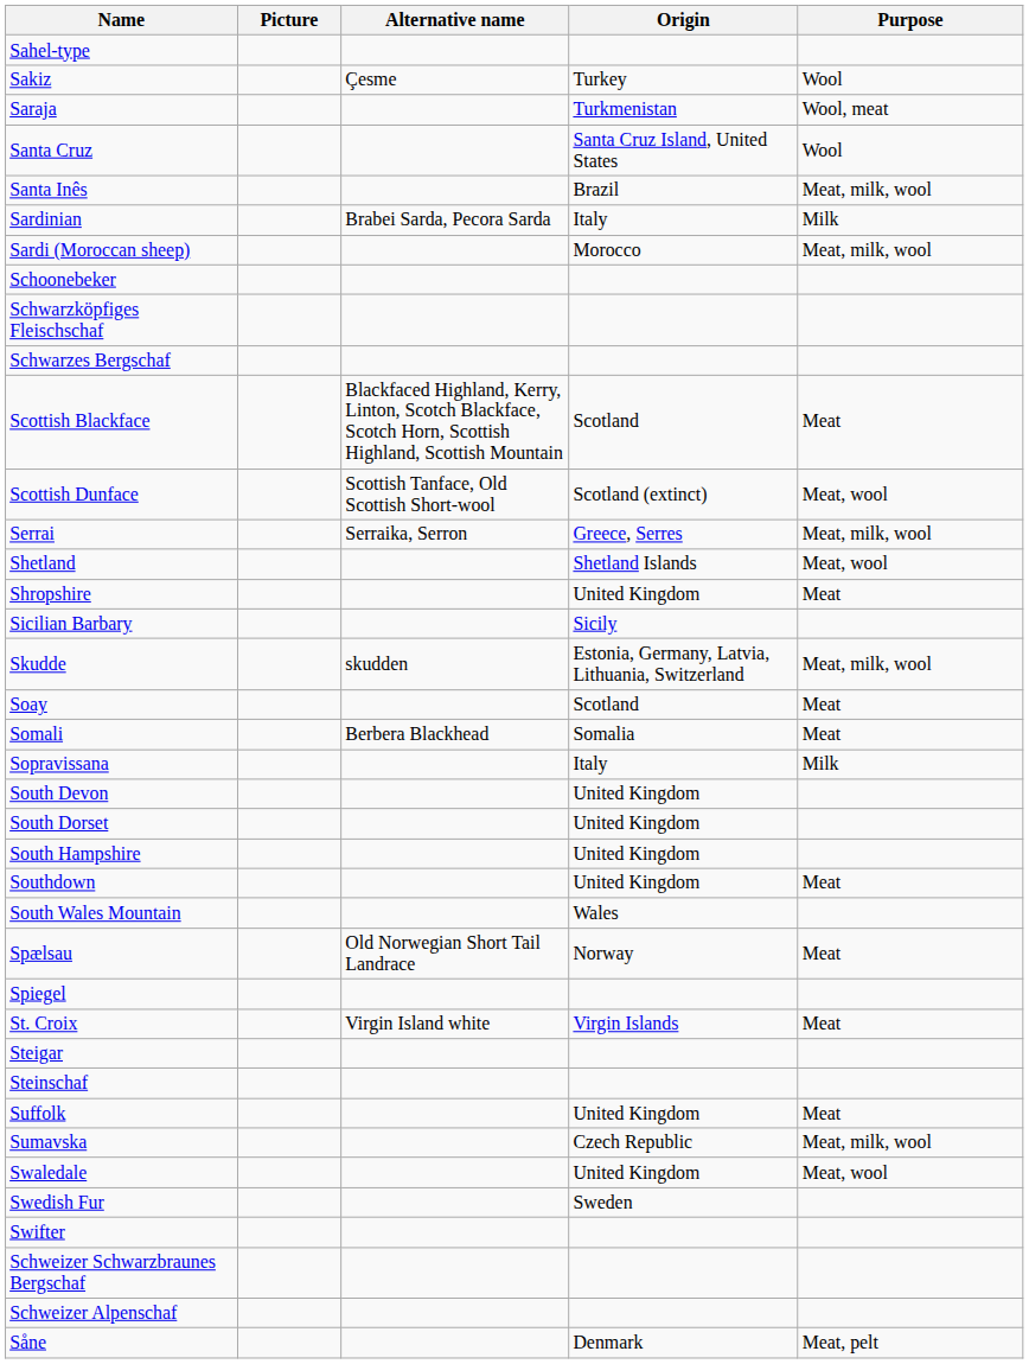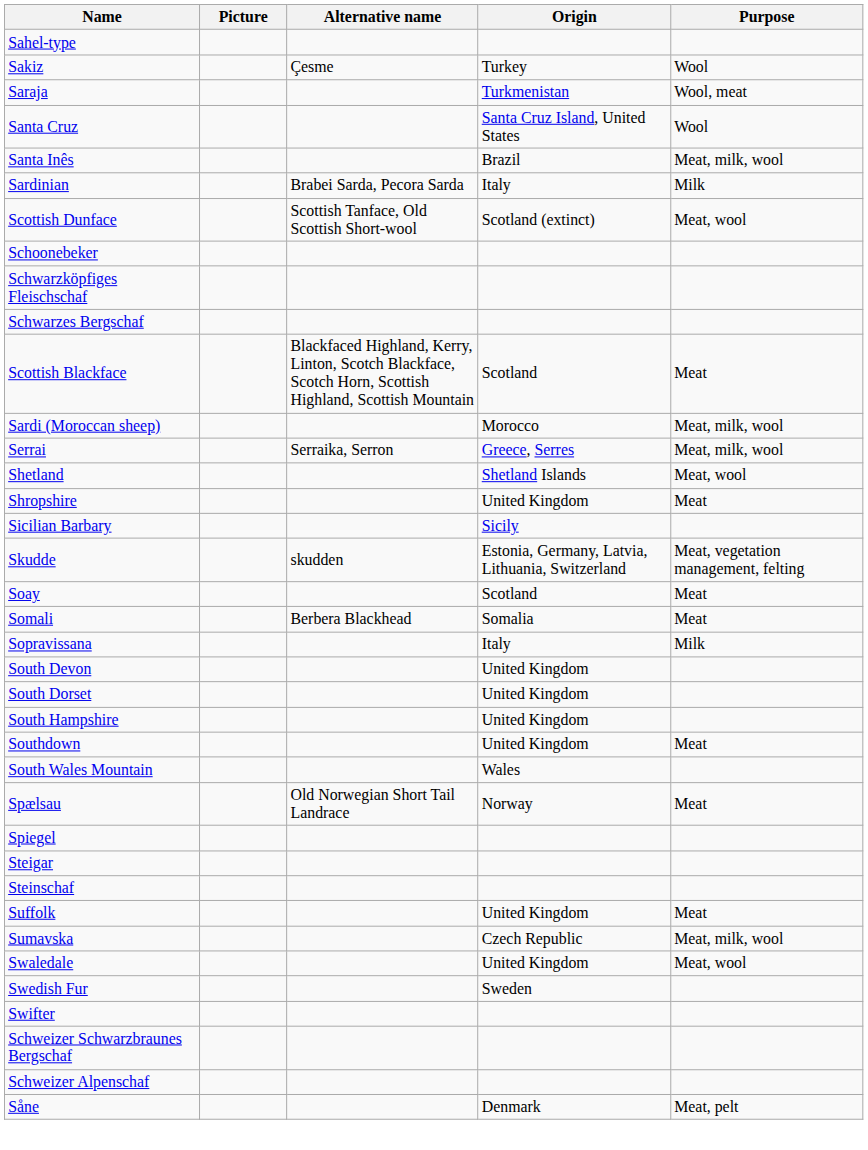rows swapped: Sardi (Moroccan sheep) <-> Scottish Dunface
Skudde | Purpose: Meat, milk, wool -> Meat, vegetation management, felting
- row: St. Croix | Virgin Island white | Virgin Islands | Meat
